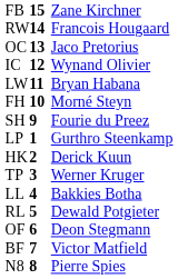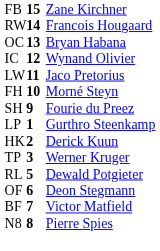OC | column 3: Jaco Pretorius -> Bryan Habana
LW | column 3: Bryan Habana -> Jaco Pretorius
- row: LL | 4 | Bakkies Botha
